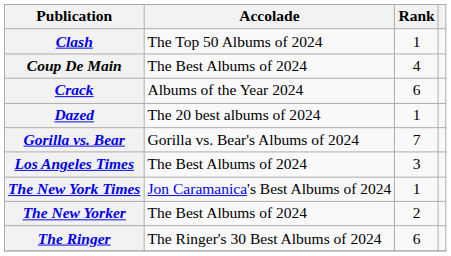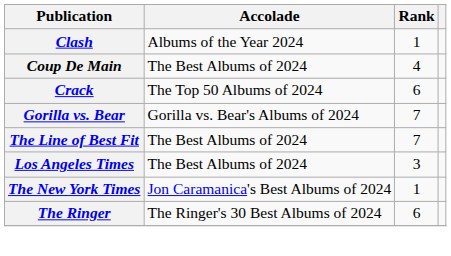Clash | Accolade: The Top 50 Albums of 2024 -> Albums of the Year 2024
Crack | Accolade: Albums of the Year 2024 -> The Top 50 Albums of 2024
- row: Dazed | The 20 best albums of 2024 | 1
+ row: The Line of Best Fit | The Best Albums of 2024 | 7
- row: The New Yorker | The Best Albums of 2024 | 2
